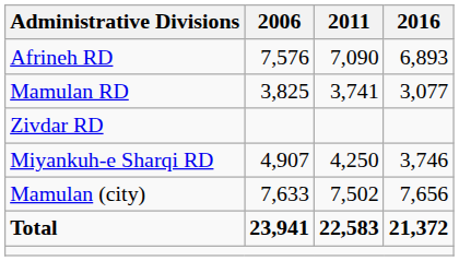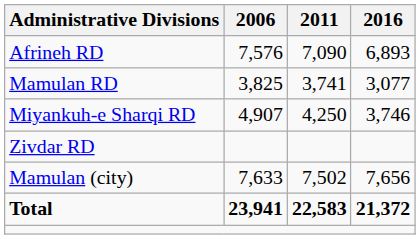rows swapped: Miyankuh-e Sharqi RD <-> Zivdar RD
